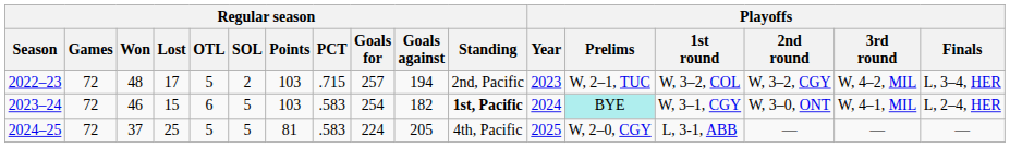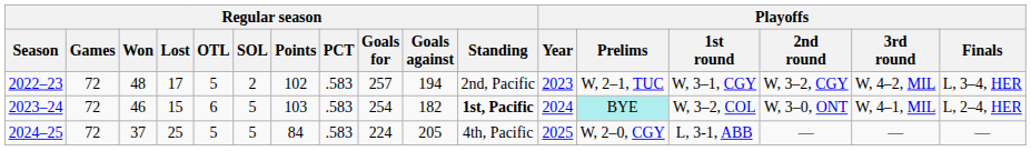2022–23 | Regular season / Points: 103 -> 102
2022–23 | Regular season / PCT: .715 -> .583
2022–23 | Playoffs / 1st round: W, 3–2, COL -> W, 3–1, CGY
2023–24 | Playoffs / 1st round: W, 3–1, CGY -> W, 3–2, COL
2024–25 | Regular season / Points: 81 -> 84
